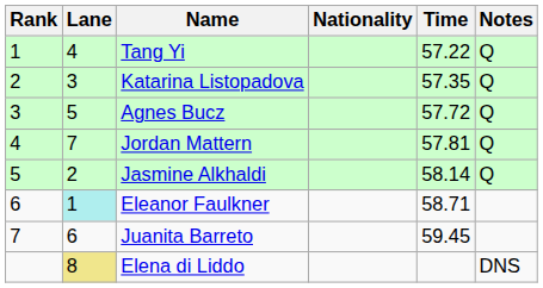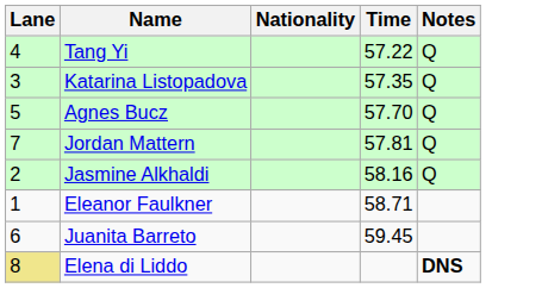- column: Rank | 1 | 2 | 3 | 4 | 5 | 6 | 7
Agnes Bucz | Time: 57.72 -> 57.70
Jasmine Alkhaldi | Time: 58.14 -> 58.16
Eleanor Faulkner | Lane: paleturquoise background -> no background
Elena di Liddo | Notes: normal -> bold
